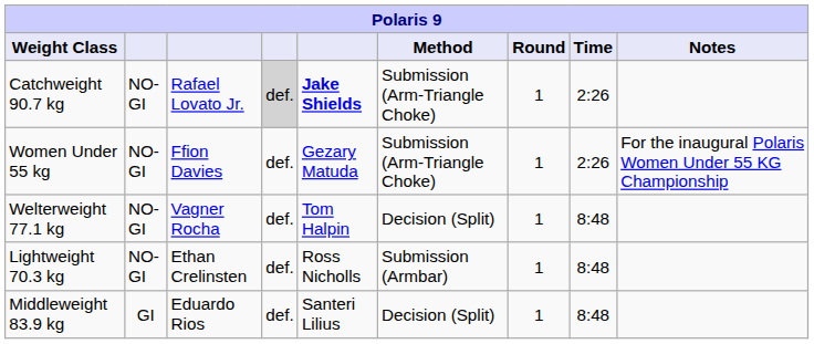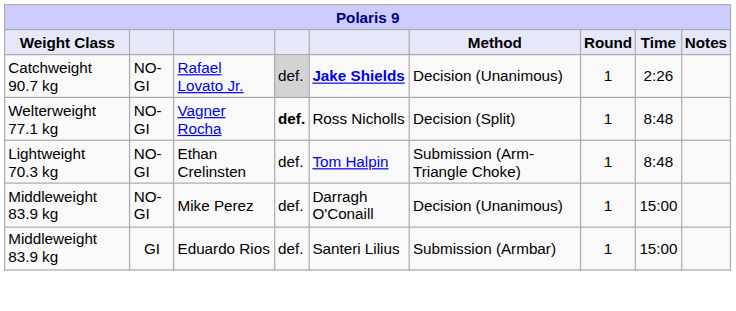Rafael Lovato Jr. | Method: Submission (Arm-Triangle Choke) -> Decision (Unanimous)
- row: Women Under 55 kg | NO-GI | Ffion Davies | def. | Gezary Matuda | Submission (Arm-Triangle Choke) | 1 | 2:26 | For the inaugural Polaris Women Under 55 KG Championship
Vagner Rocha | column 4: normal -> bold
Vagner Rocha | column 5: Tom Halpin -> Ross Nicholls
Ethan Crelinsten | column 5: Ross Nicholls -> Tom Halpin
Ethan Crelinsten | Method: Submission (Armbar) -> Submission (Arm-Triangle Choke)
+ row: Middleweight 83.9 kg | NO-GI | Mike Perez | def. | Darragh O'Conaill | Decision (Unanimous) | 1 | 15:00
Eduardo Rios | Method: Decision (Split) -> Submission (Armbar)
Eduardo Rios | Time: 8:48 -> 15:00
